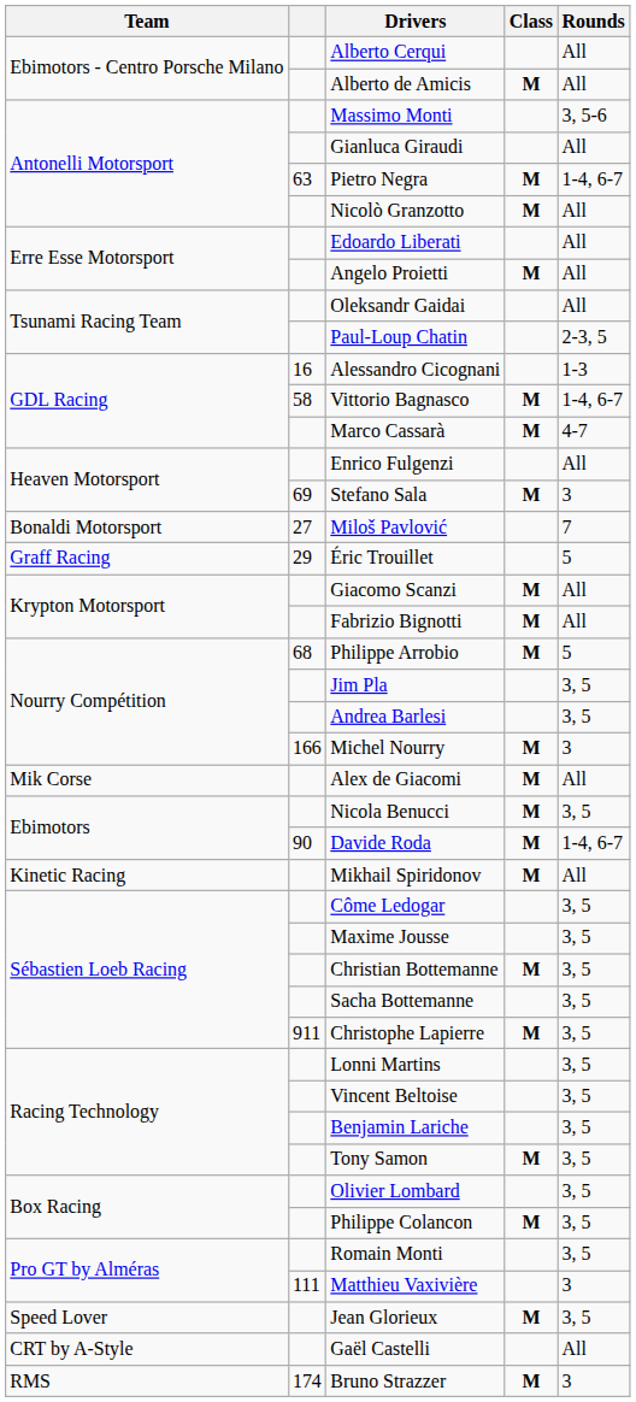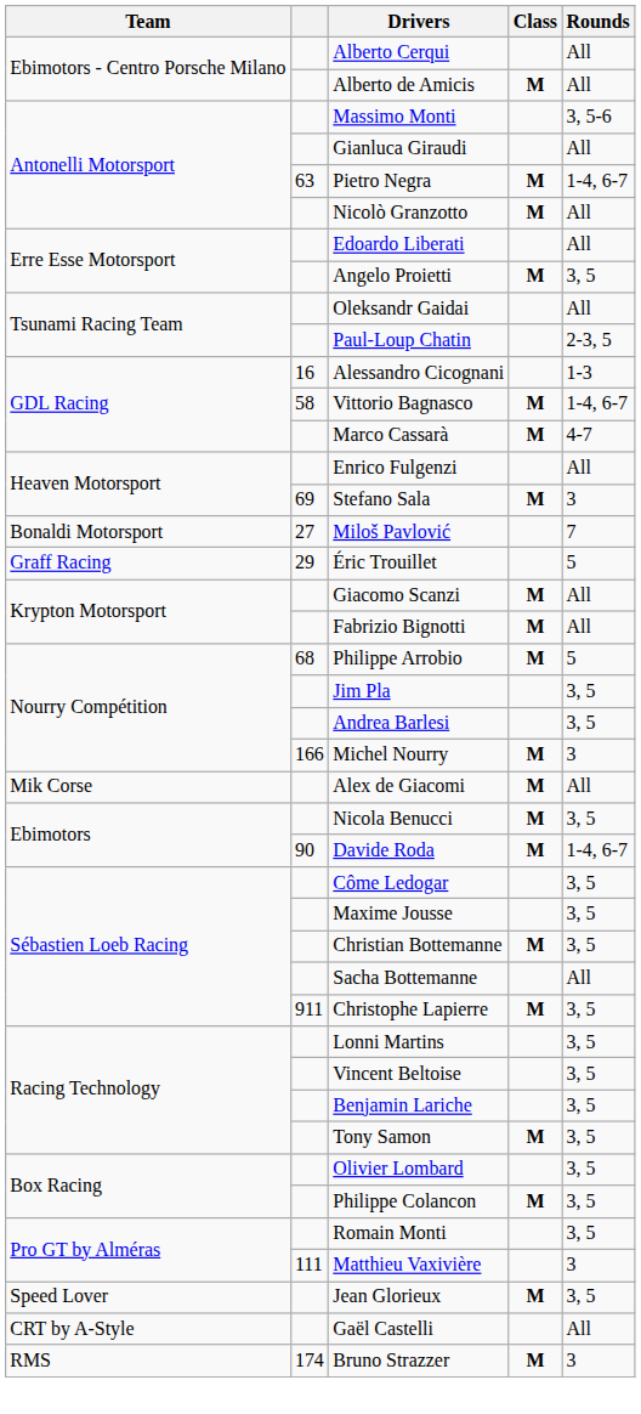Angelo Proietti | Rounds: All -> 3, 5
- row: Kinetic Racing | Mikhail Spiridonov | M | All
Sacha Bottemanne | Rounds: 3, 5 -> All
